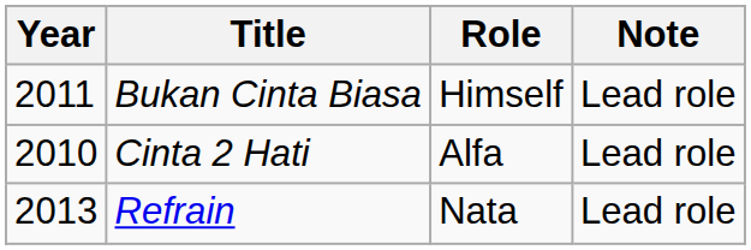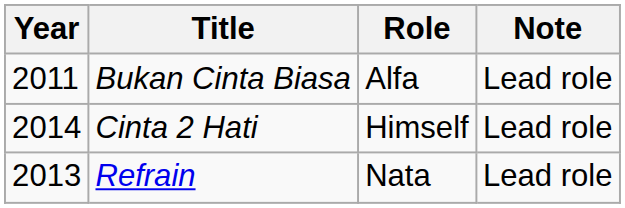Bukan Cinta Biasa | Role: Himself -> Alfa
Cinta 2 Hati | Year: 2010 -> 2014
Cinta 2 Hati | Role: Alfa -> Himself
